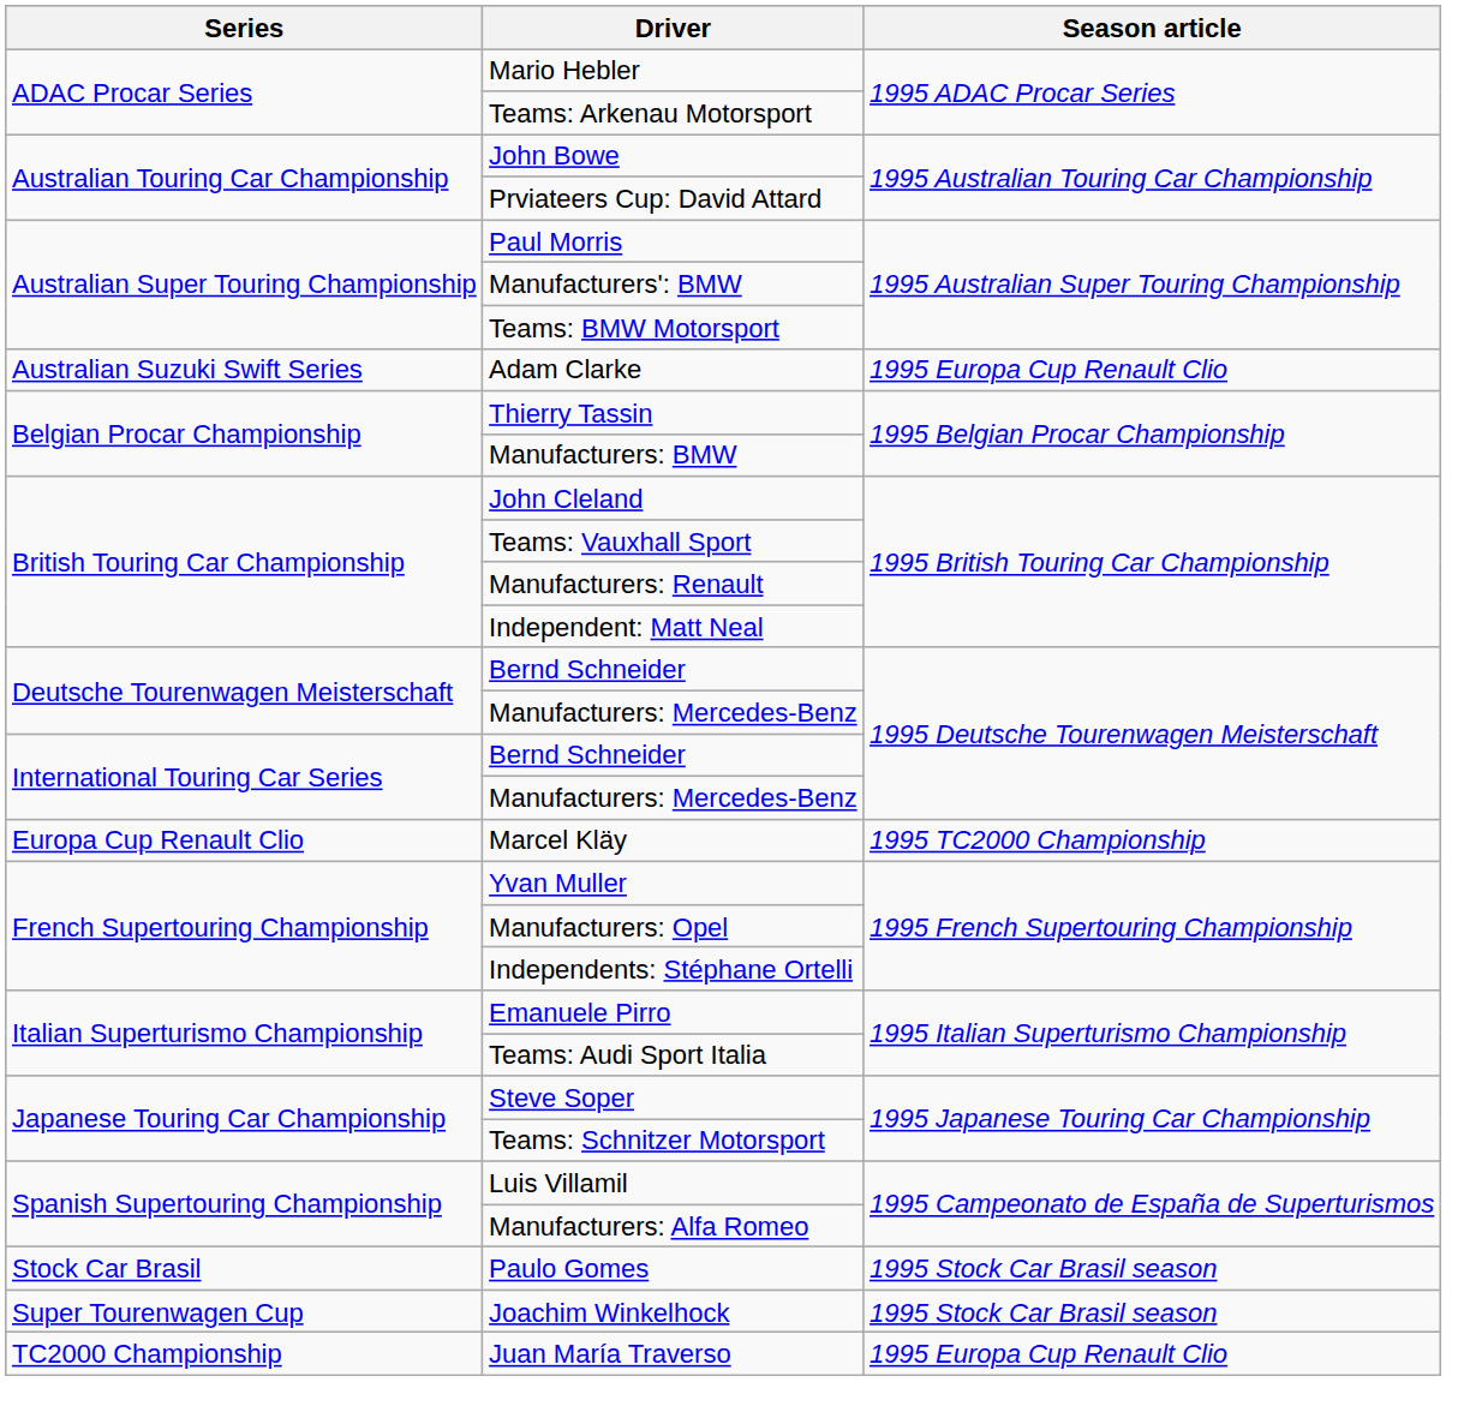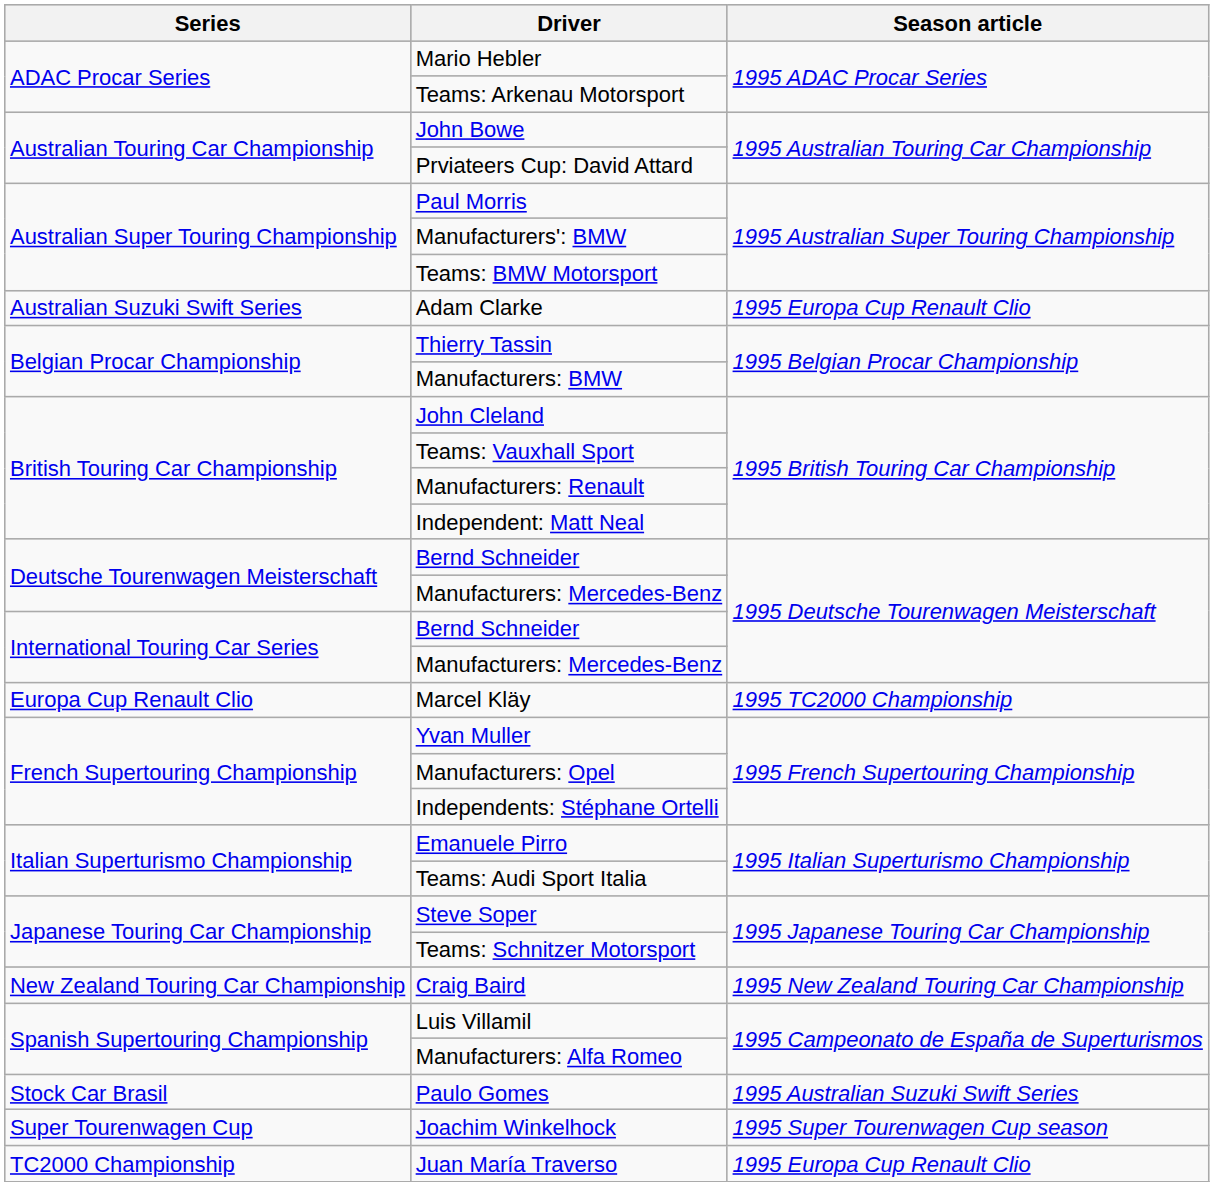+ row: New Zealand Touring Car Championship | Craig Baird | 1995 New Zealand Touring Car Championship
Paulo Gomes | Season article: 1995 Stock Car Brasil season -> 1995 Australian Suzuki Swift Series
Joachim Winkelhock | Season article: 1995 Stock Car Brasil season -> 1995 Super Tourenwagen Cup season
